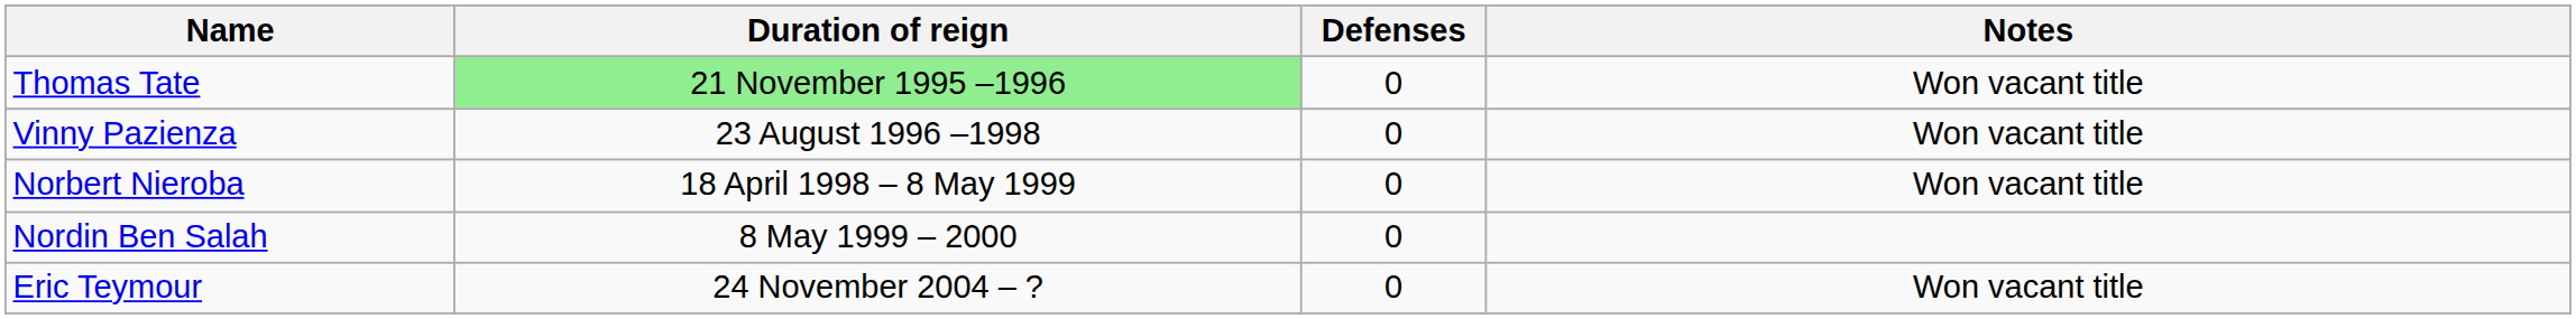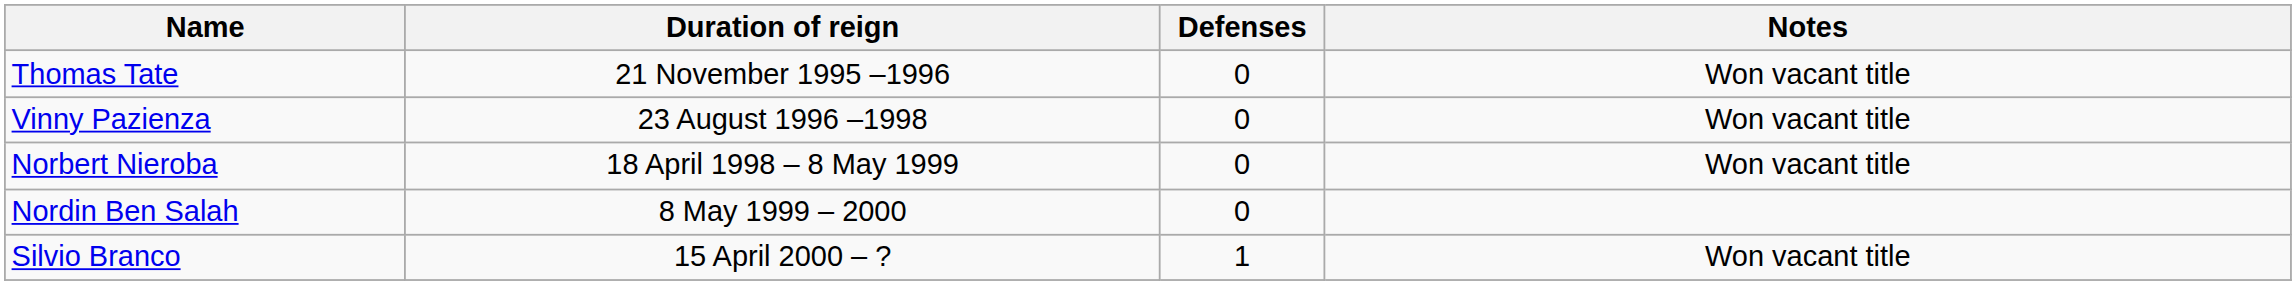Thomas Tate | Duration of reign: lightgreen background -> no background
+ row: Silvio Branco | 15 April 2000 – ? | 1 | Won vacant title
- row: Eric Teymour | 24 November 2004 – ? | 0 | Won vacant title
